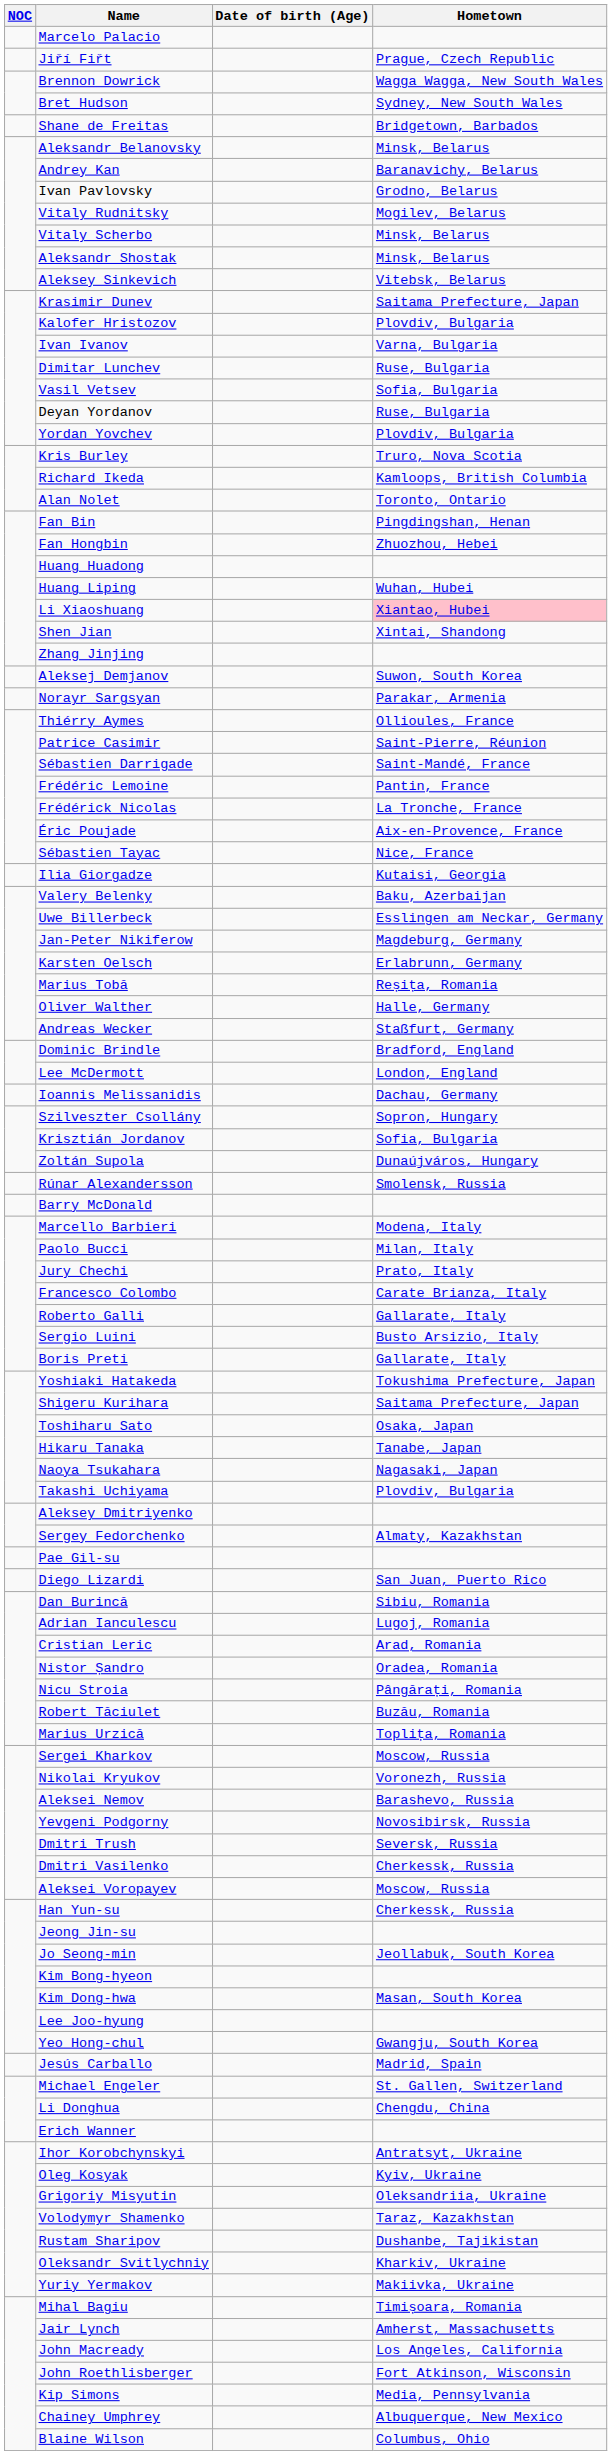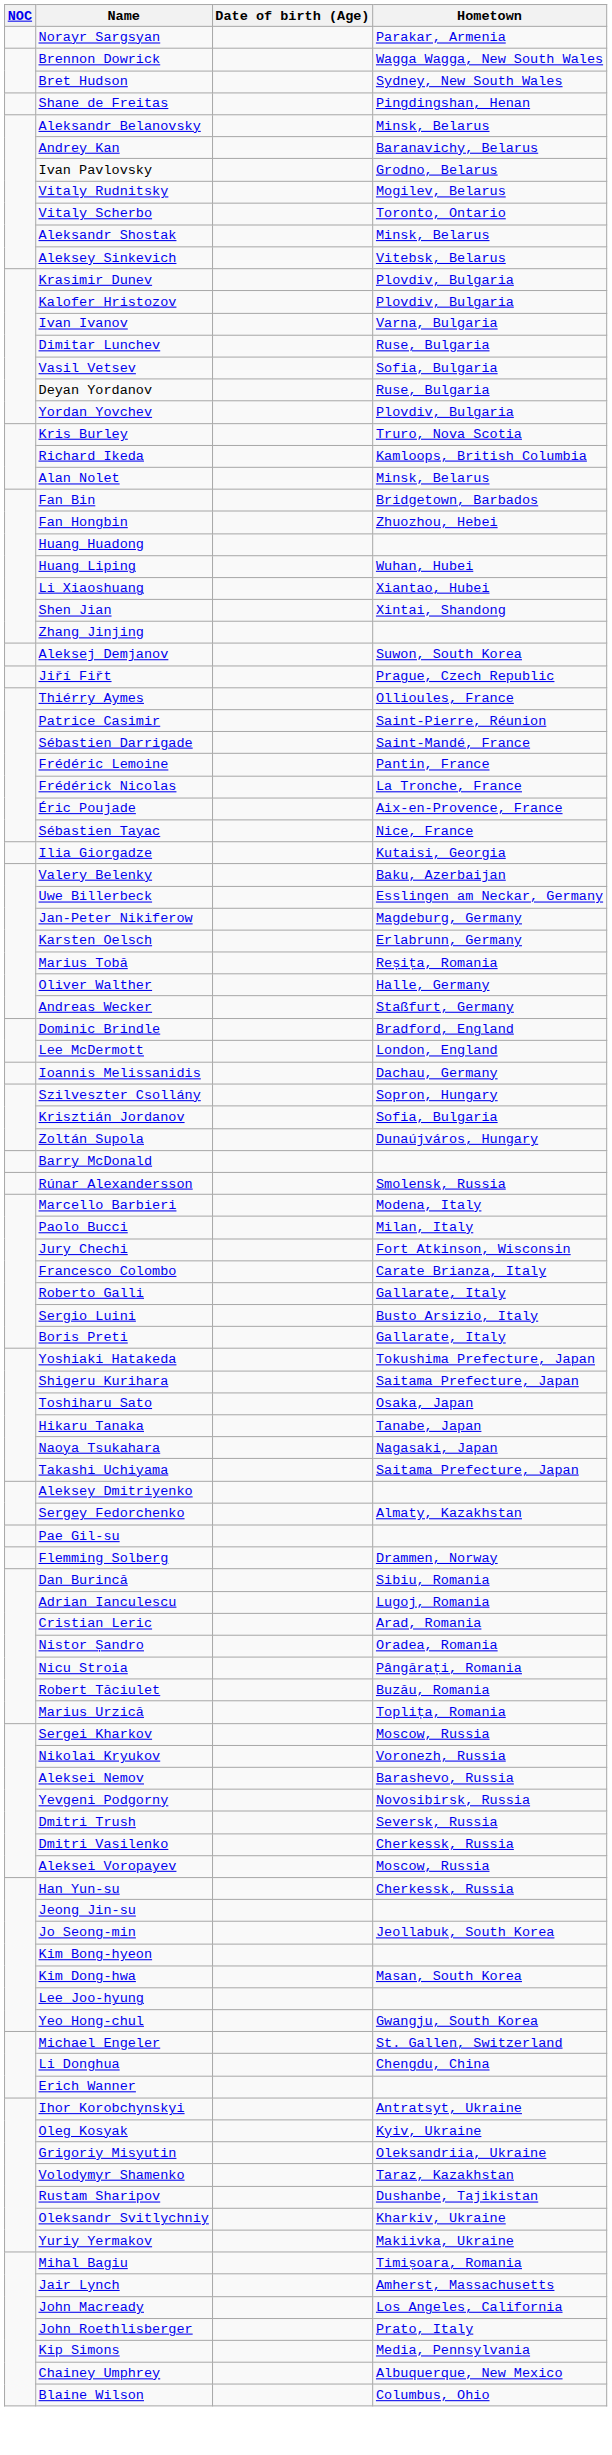- row: Marcelo Palacio
rows swapped: Norayr Sargsyan <-> Jiří Fiřt
Shane de Freitas | Hometown: Bridgetown, Barbados -> Pingdingshan, Henan
Vitaly Scherbo | Hometown: Minsk, Belarus -> Toronto, Ontario
Krasimir Dunev | Hometown: Saitama Prefecture, Japan -> Plovdiv, Bulgaria
Alan Nolet | Hometown: Toronto, Ontario -> Minsk, Belarus
Fan Bin | Hometown: Pingdingshan, Henan -> Bridgetown, Barbados
Li Xiaoshuang | Hometown: pink background -> no background
rows swapped: Rúnar Alexandersson <-> Barry McDonald
Jury Chechi | Hometown: Prato, Italy -> Fort Atkinson, Wisconsin
Takashi Uchiyama | Hometown: Plovdiv, Bulgaria -> Saitama Prefecture, Japan
+ row: Flemming Solberg | Drammen, Norway
- row: Diego Lizardi | San Juan, Puerto Rico
- row: Jesús Carballo | Madrid, Spain
John Roethlisberger | Hometown: Fort Atkinson, Wisconsin -> Prato, Italy
